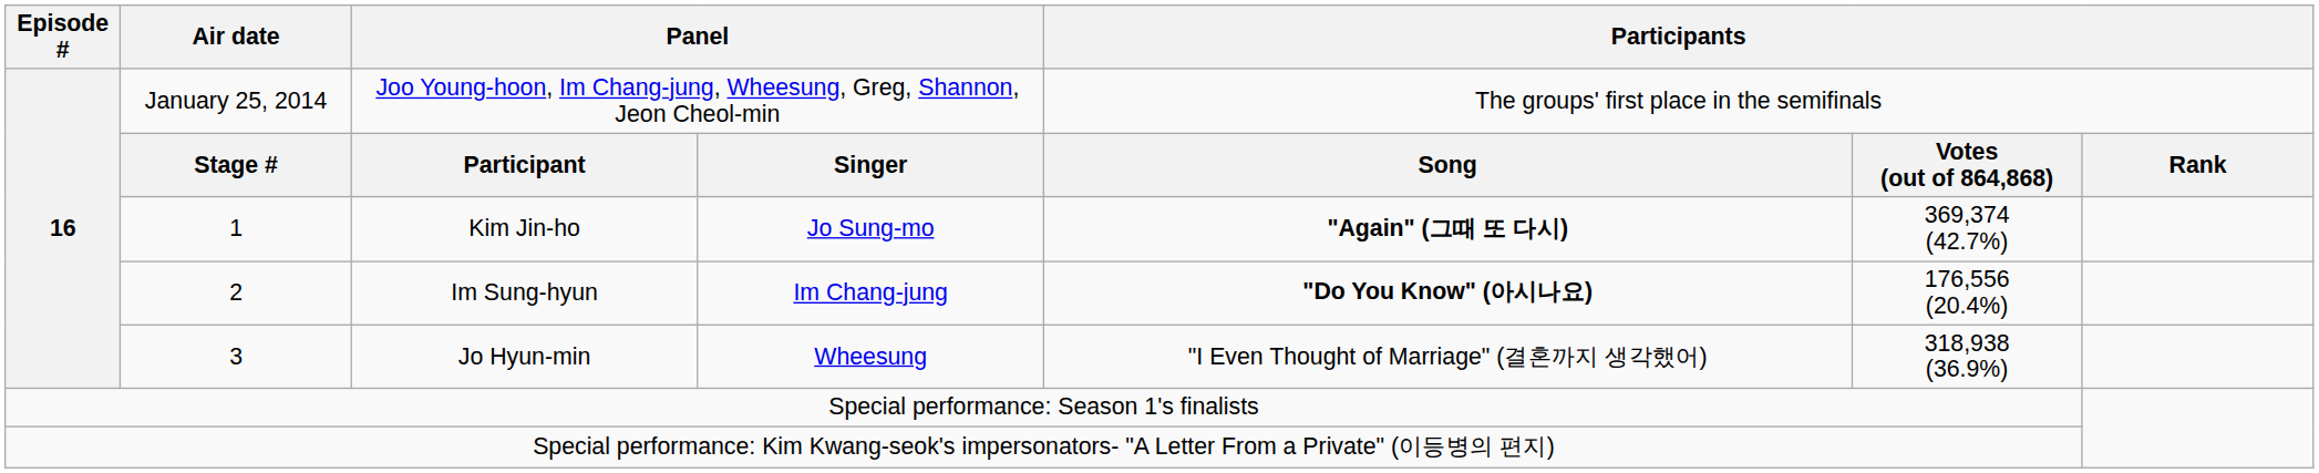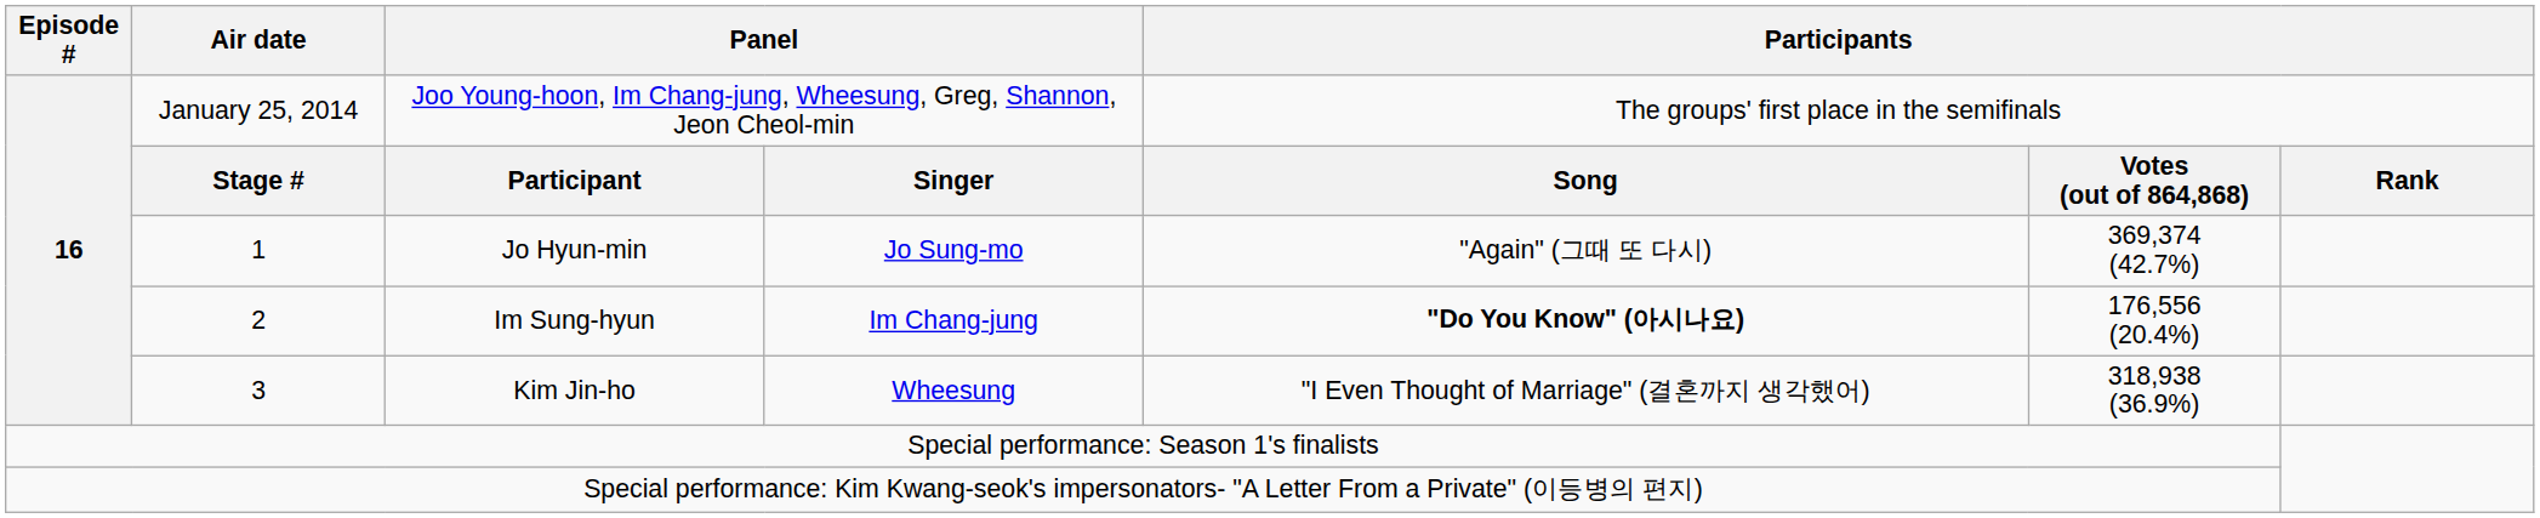1 | column 3: Kim Jin-ho -> Jo Hyun-min
1 | column 5: bold -> normal
3 | column 3: Jo Hyun-min -> Kim Jin-ho
